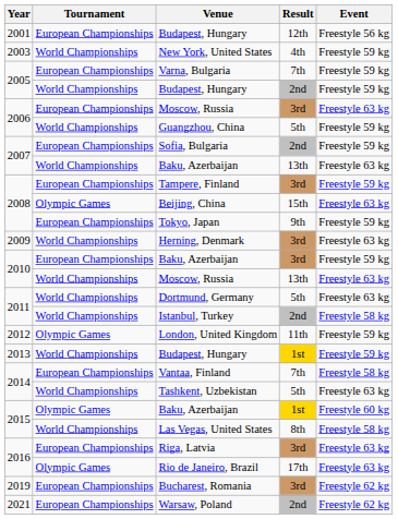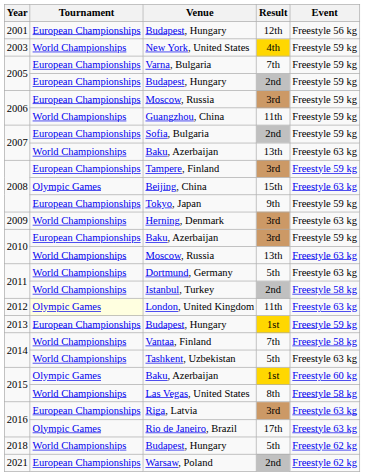New York, United States | Result: no background -> gold background
2005 / Budapest, Hungary | Tournament: World Championships -> European Championships
2006 / Moscow, Russia | Event: Freestyle 63 kg -> Freestyle 59 kg
Guangzhou, China | Result: 5th -> 11th
London, United Kingdom | Tournament: no background -> lightyellow background
London, United Kingdom | Event: Freestyle 59 kg -> Freestyle 63 kg
2013 / Budapest, Hungary | Tournament: World Championships -> European Championships
Vantaa, Finland | Tournament: European Championships -> World Championships
+ row: 2018 | World Championships | Budapest, Hungary | 5th | Freestyle 62 kg
- row: 2019 | European Championships | Bucharest, Romania | 3rd | Freestyle 62 kg
